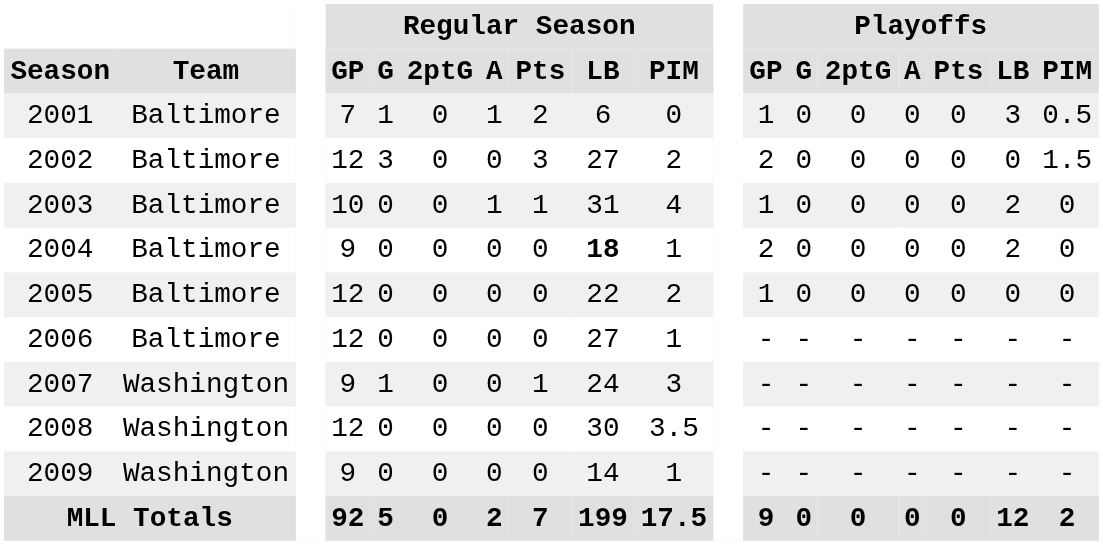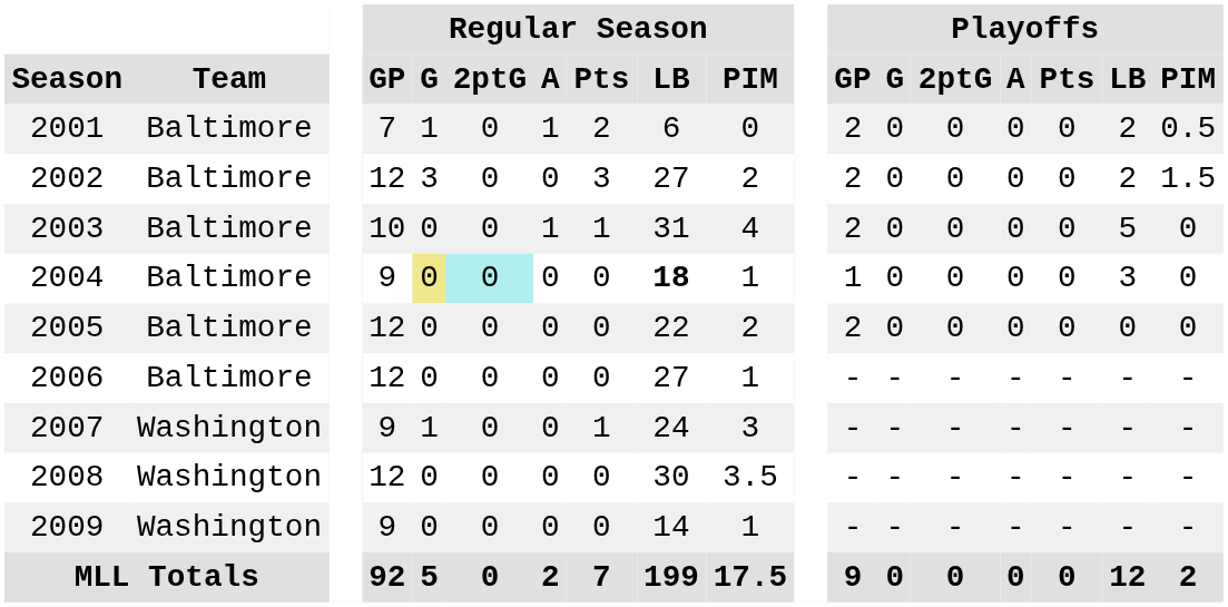2001 | Playoffs / GP: 1 -> 2
2001 | Playoffs / LB: 3 -> 2
2002 | Playoffs / LB: 0 -> 2
2003 | Playoffs / GP: 1 -> 2
2003 | Playoffs / LB: 2 -> 5
2004 | Regular Season / G: no background -> khaki background
2004 | Regular Season / 2ptG: no background -> paleturquoise background
2004 | Playoffs / GP: 2 -> 1
2004 | Playoffs / LB: 2 -> 3
2005 | Playoffs / GP: 1 -> 2
